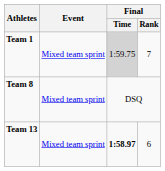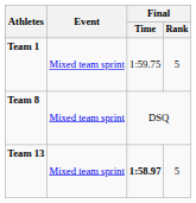Team 1 | Final / Time: lightgrey background -> no background
Team 1 | Final / Rank: 7 -> 5
Team 13 | Final / Rank: 6 -> 5
